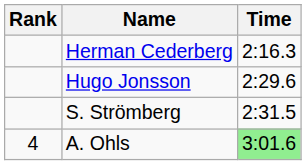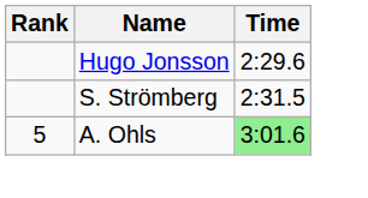- row: Herman Cederberg | 2:16.3
A. Ohls | Rank: 4 -> 5
